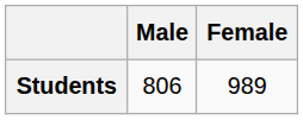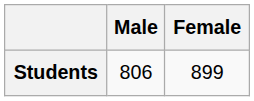Students | Female: 989 -> 899
